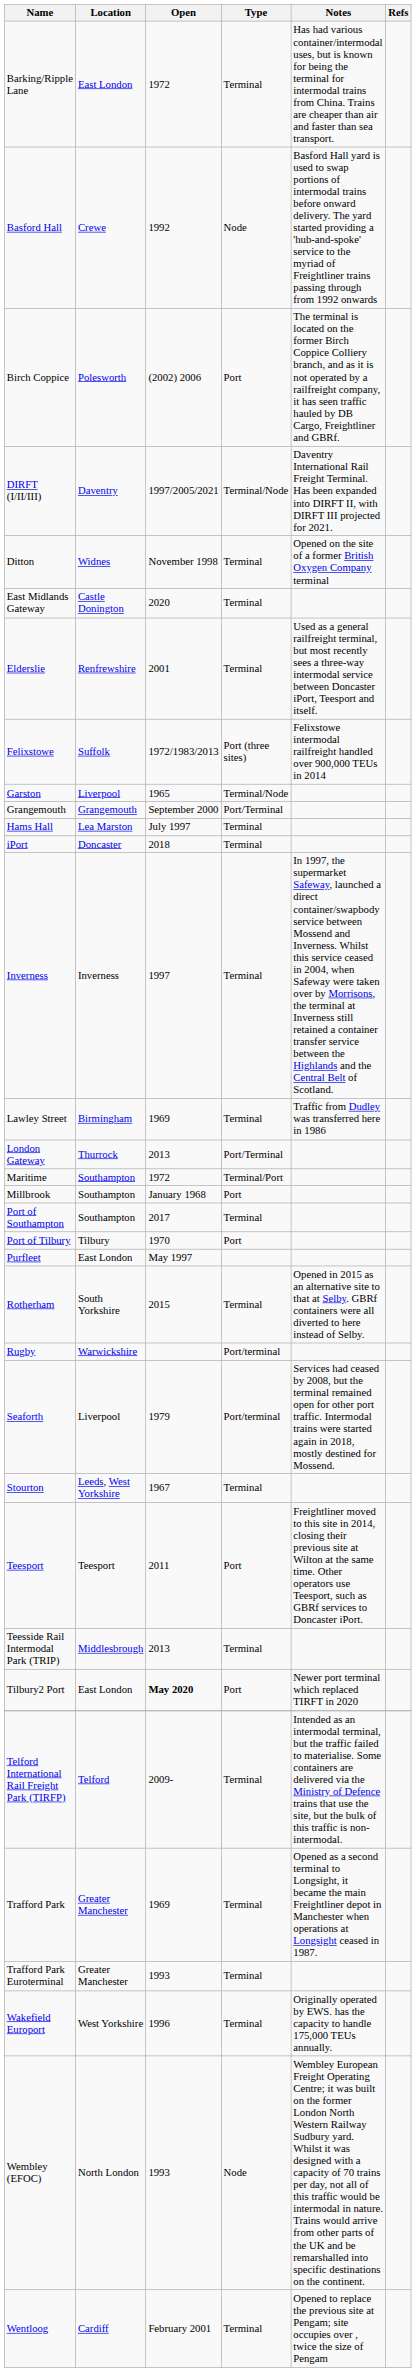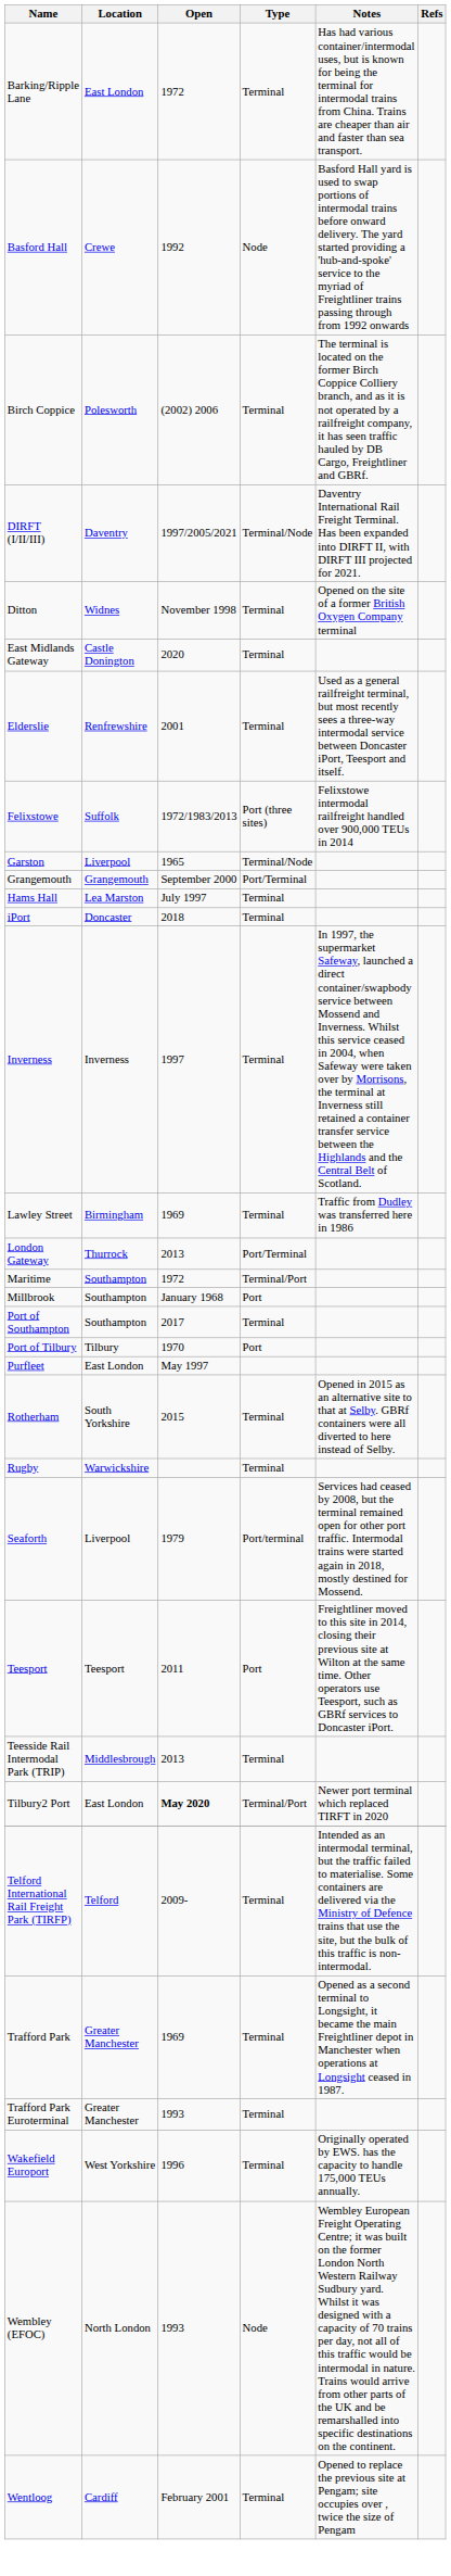Birch Coppice | Type: Port -> Terminal
Rugby | Type: Port/terminal -> Terminal
- row: Stourton | Leeds, West Yorkshire | 1967 | Terminal
Tilbury2 Port | Type: Port -> Terminal/Port
